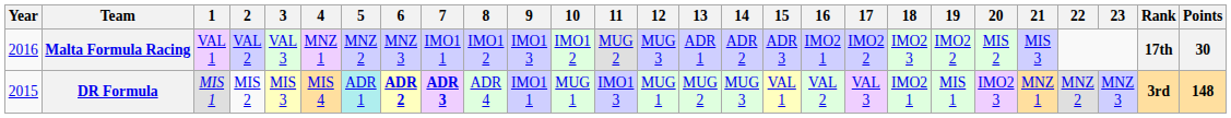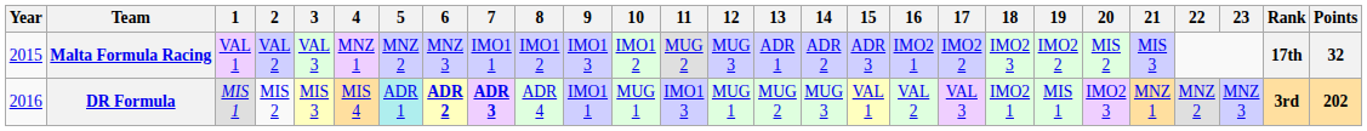Malta Formula Racing | Year: 2016 -> 2015
Malta Formula Racing | Points: 30 -> 32
DR Formula | Year: 2015 -> 2016
DR Formula | Points: 148 -> 202
